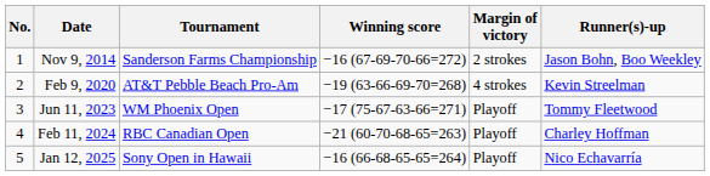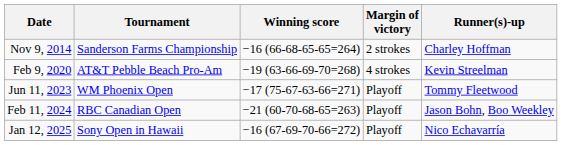- column: No. | 1 | 2 | 3 | 4 | 5
Nov 9, 2014 | Winning score: −16 (67-69-70-66=272) -> −16 (66-68-65-65=264)
Nov 9, 2014 | Runner(s)-up: Jason Bohn, Boo Weekley -> Charley Hoffman
Feb 11, 2024 | Runner(s)-up: Charley Hoffman -> Jason Bohn, Boo Weekley
Jan 12, 2025 | Winning score: −16 (66-68-65-65=264) -> −16 (67-69-70-66=272)
